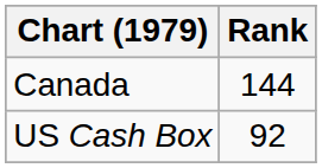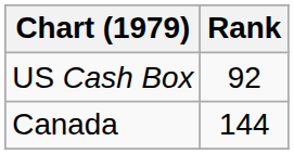rows swapped: Canada <-> US Cash Box
